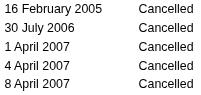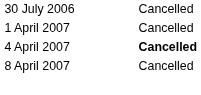- row: 16 February 2005 | Cancelled
4 April 2007 | column 2: normal -> bold
